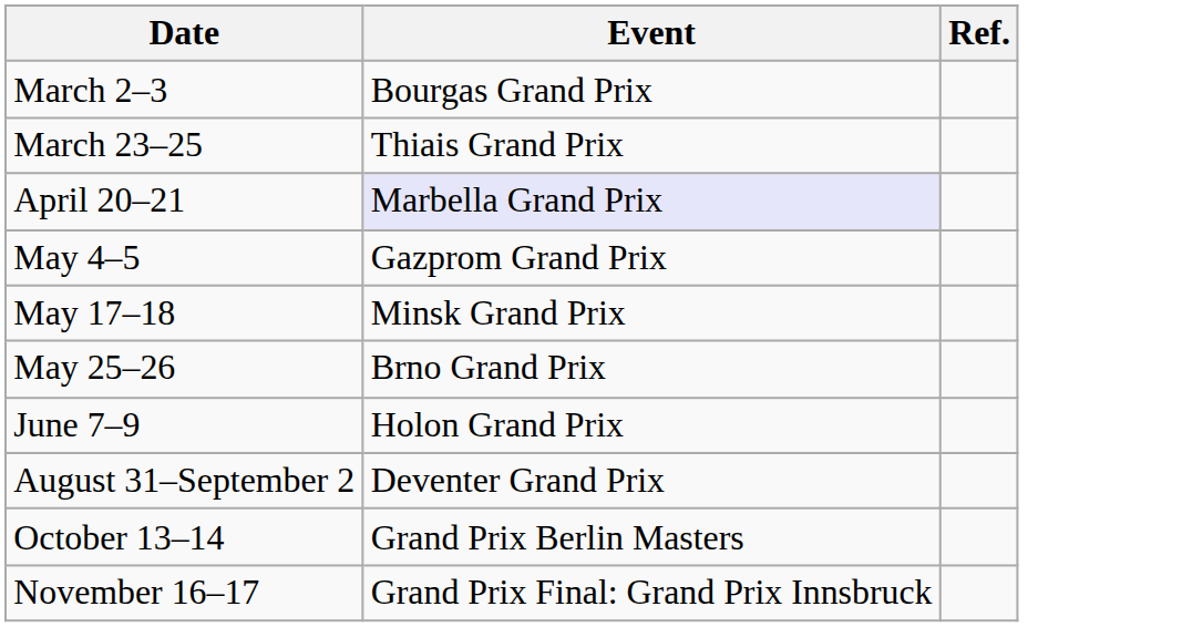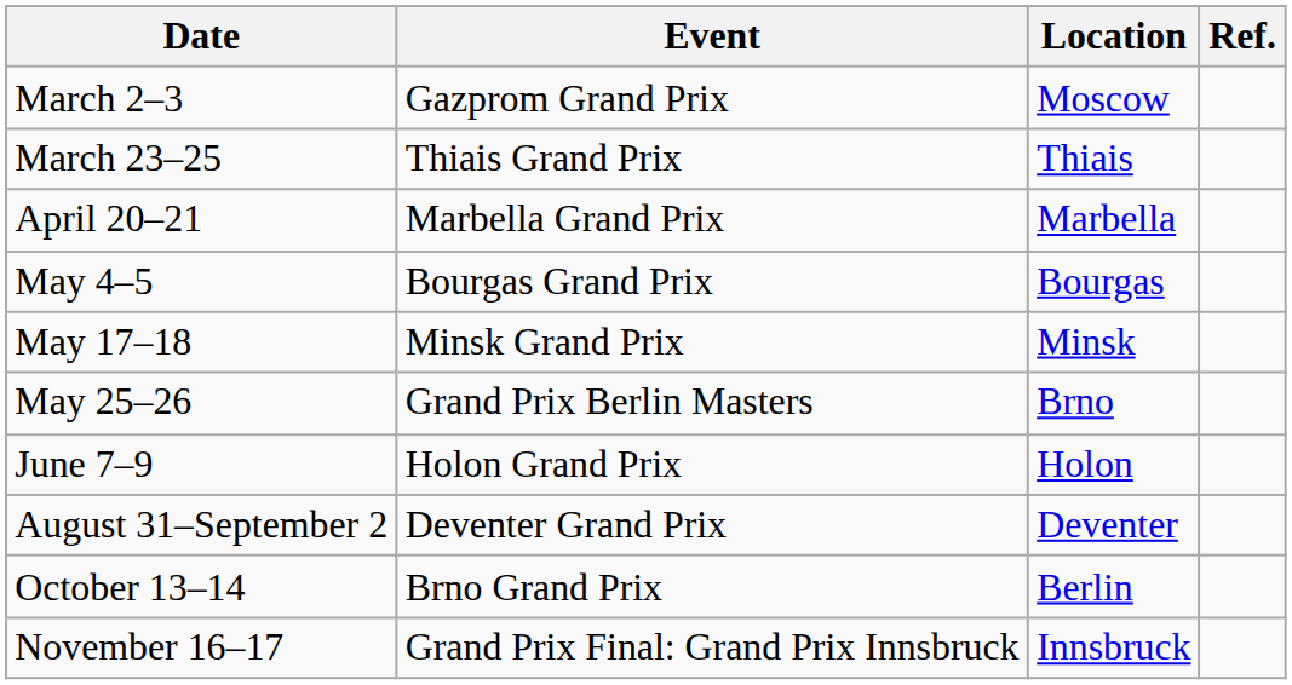+ column: Location | Moscow | Thiais | Marbella | Bourgas | Minsk | Brno | Holon | Deventer | Berlin | Innsbruck
March 2–3 | Event: Bourgas Grand Prix -> Gazprom Grand Prix
April 20–21 | Event: lavender background -> no background
May 4–5 | Event: Gazprom Grand Prix -> Bourgas Grand Prix
May 25–26 | Event: Brno Grand Prix -> Grand Prix Berlin Masters
October 13–14 | Event: Grand Prix Berlin Masters -> Brno Grand Prix
